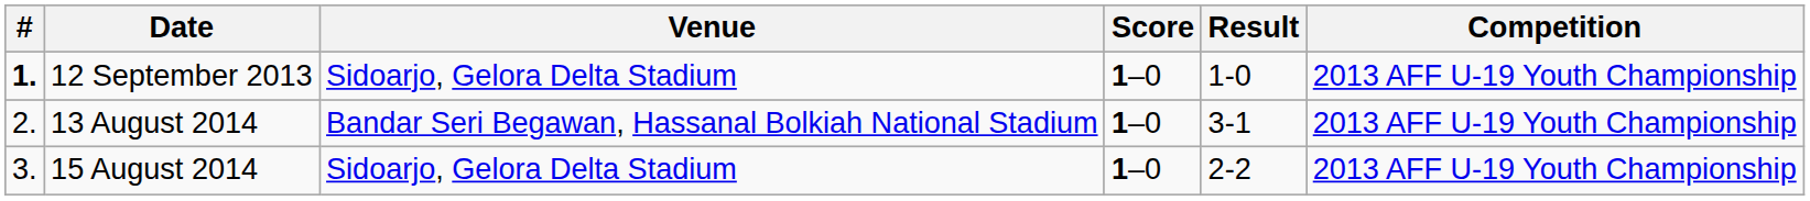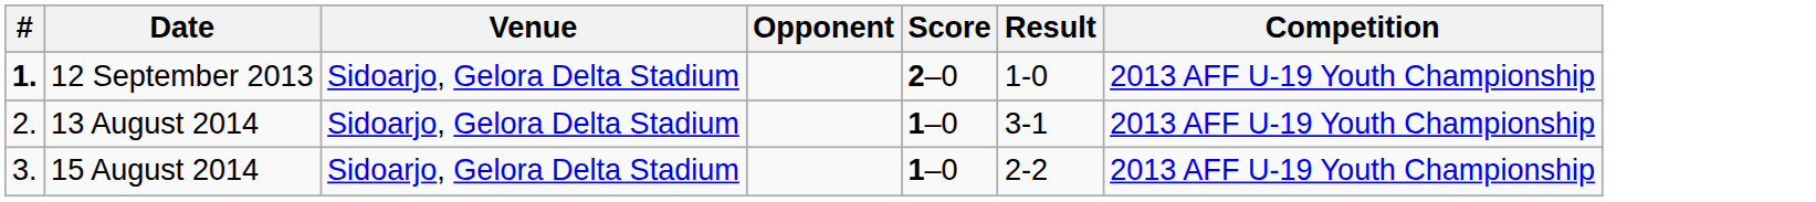+ column: Opponent
12 September 2013 | Score: 1–0 -> 2–0
13 August 2014 | Venue: Bandar Seri Begawan, Hassanal Bolkiah National Stadium -> Sidoarjo, Gelora Delta Stadium
